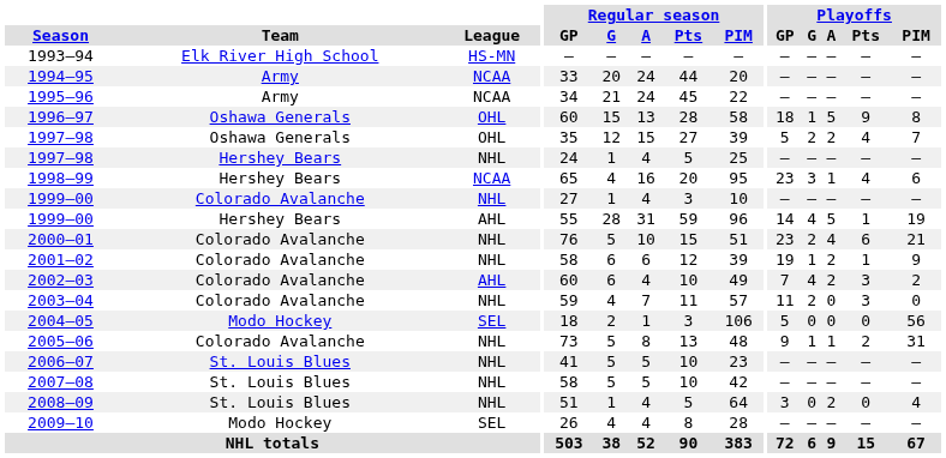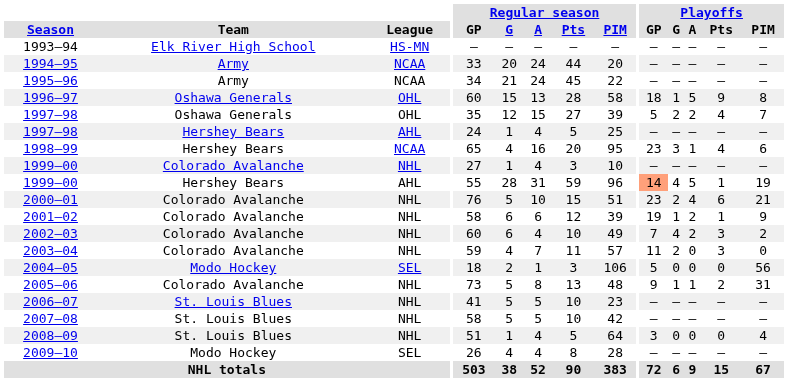1997–98 / Hershey Bears | League: NHL -> AHL
1999–00 / Hershey Bears | Playoffs / GP: no background -> lightsalmon background
2002–03 | League: AHL -> NHL
2008–09 | Playoffs / A: 2 -> 0
